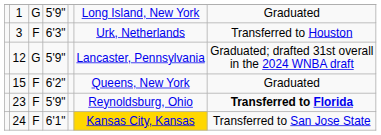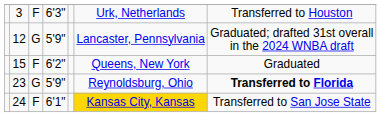- row: 1 | G | 5'9" | Long Island, New York | Graduated
23 | column 3: F -> G
